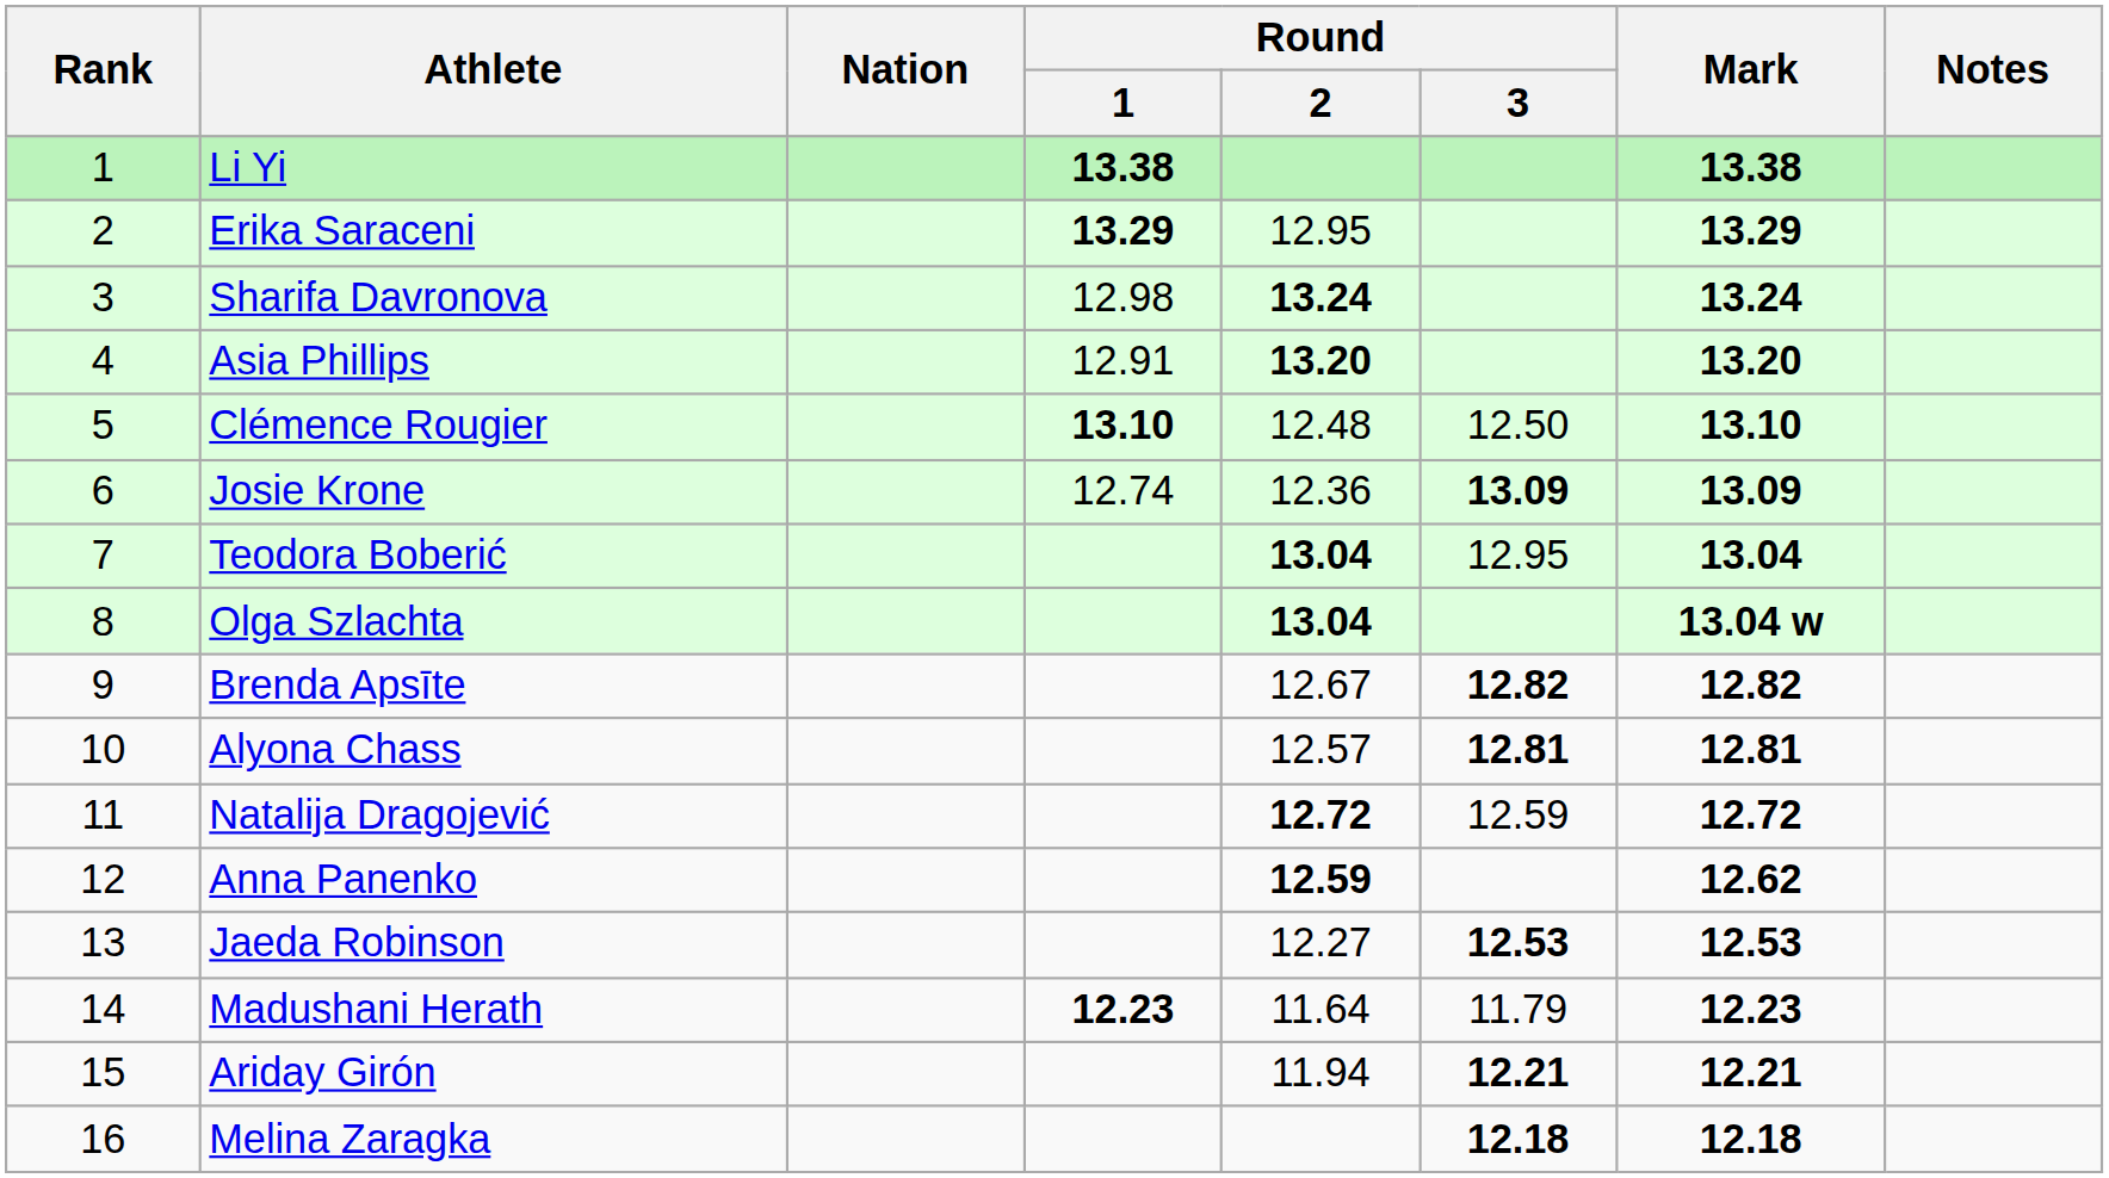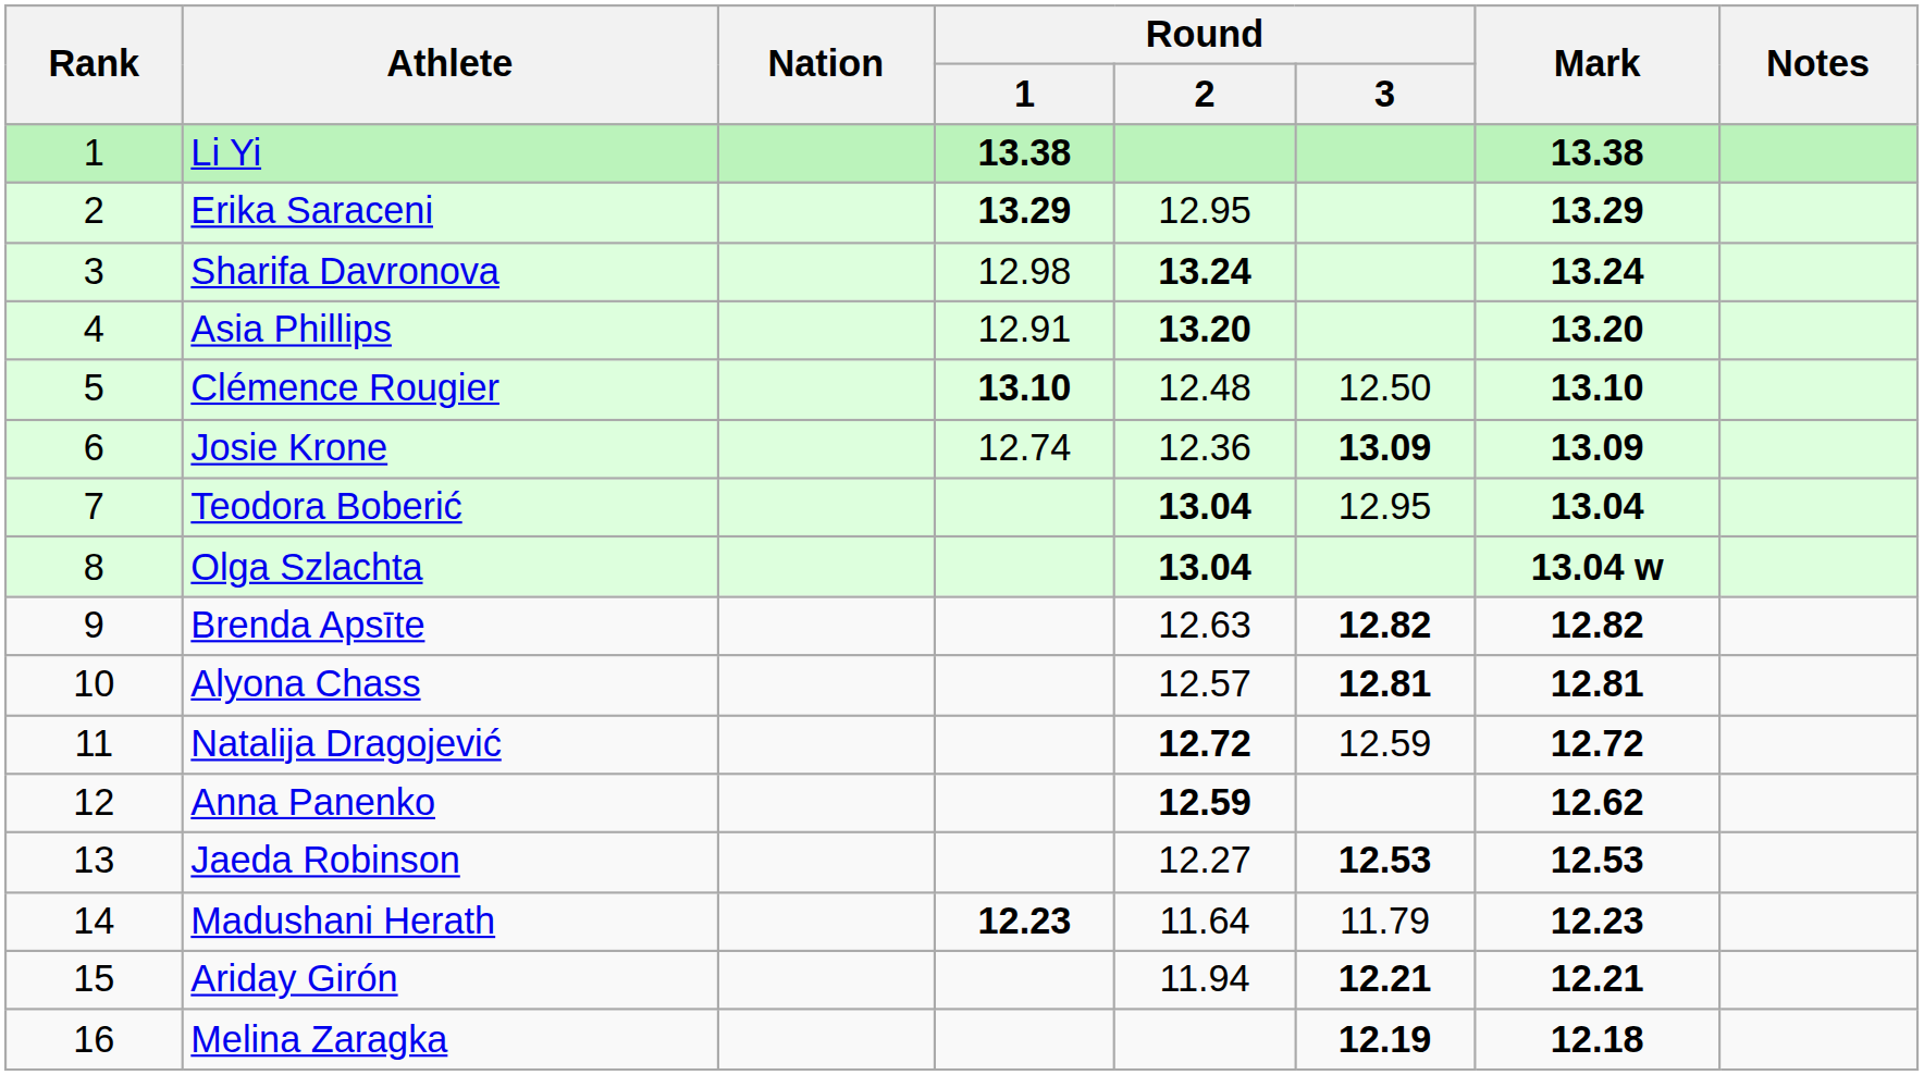Brenda Apsīte | Round / 2: 12.67 -> 12.63
Melina Zaragka | Round / 3: 12.18 -> 12.19
